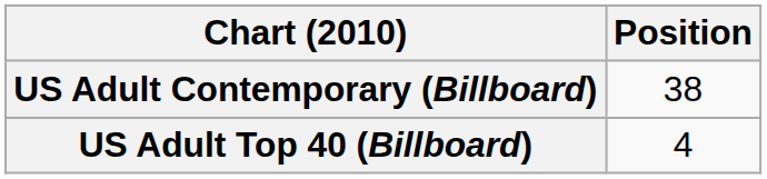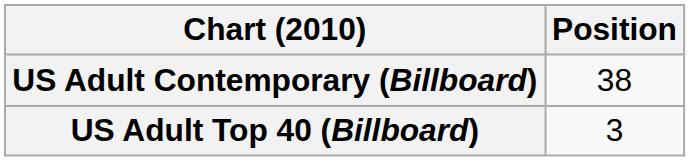US Adult Top 40 (Billboard) | Position: 4 -> 3
